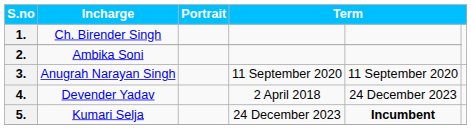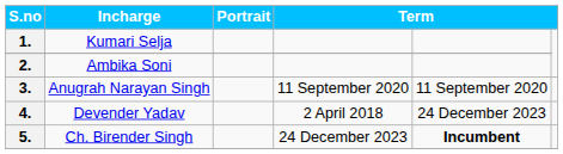1. | Incharge: Ch. Birender Singh -> Kumari Selja
5. | Incharge: Kumari Selja -> Ch. Birender Singh
